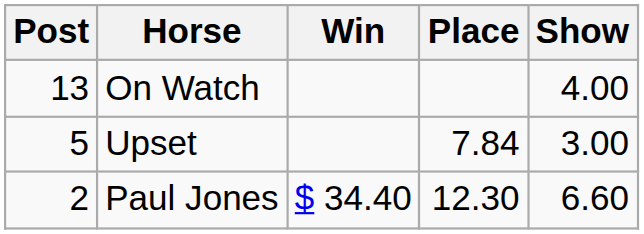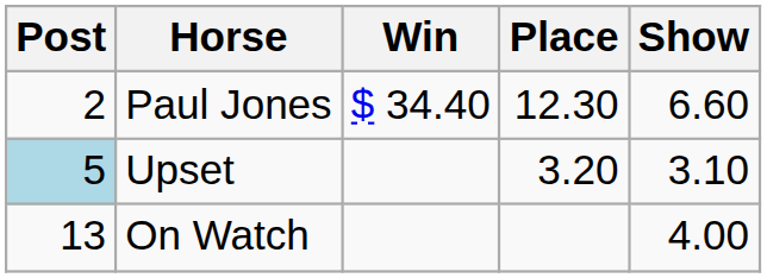rows swapped: Paul Jones <-> On Watch
Upset | Post: no background -> lightblue background
Upset | Place: 7.84 -> 3.20
Upset | Show: 3.00 -> 3.10
